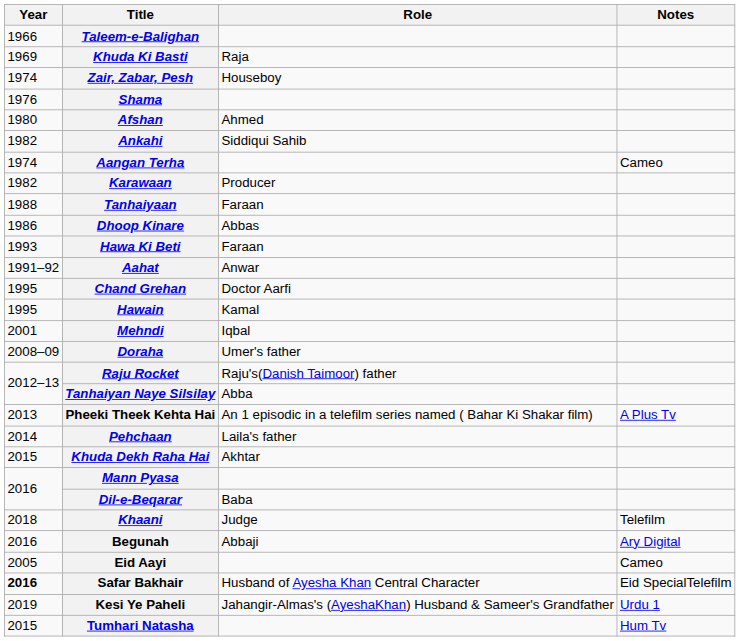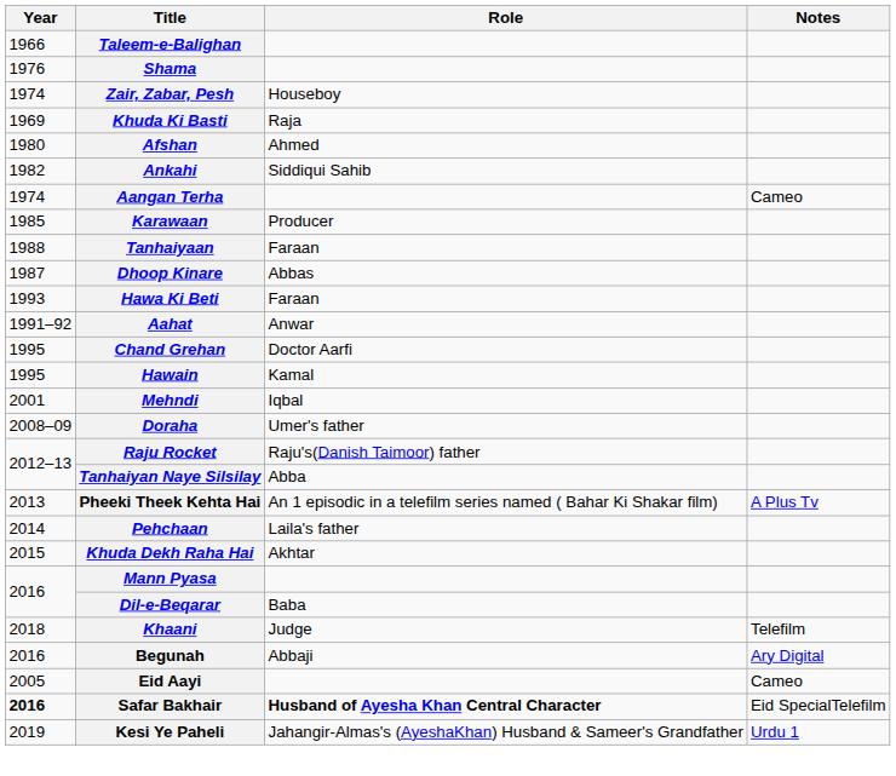rows swapped: Khuda Ki Basti <-> Shama
Karawaan | Year: 1982 -> 1985
Dhoop Kinare | Year: 1986 -> 1987
Safar Bakhair | Role: normal -> bold
- row: 2015 | Tumhari Natasha | Hum Tv
